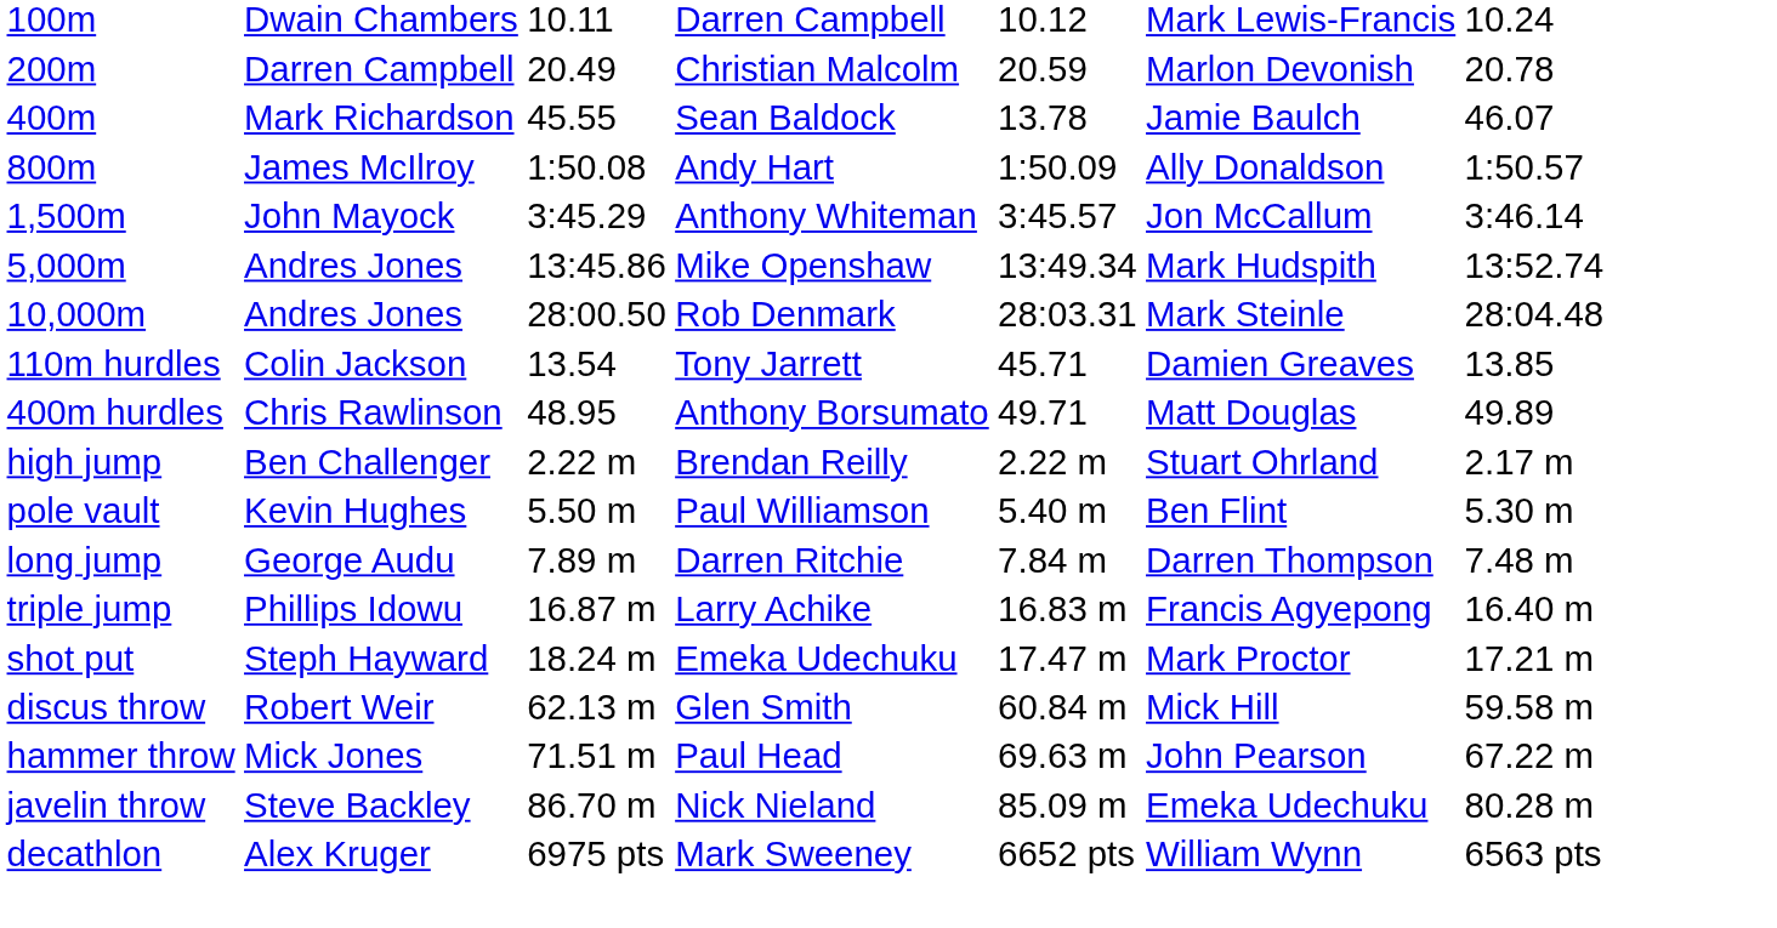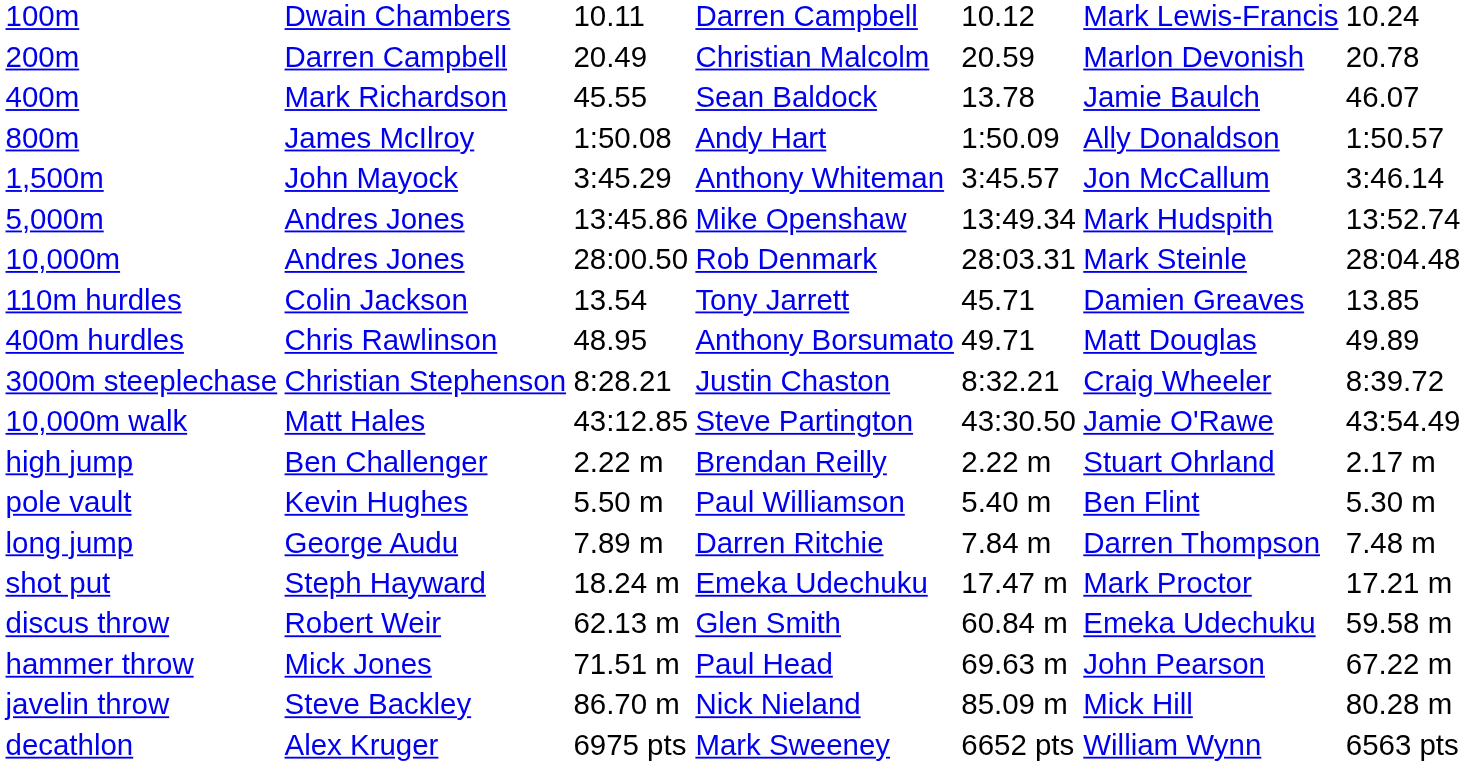+ row: 3000m steeplechase | Christian Stephenson | 8:28.21 | Justin Chaston | 8:32.21 | Craig Wheeler | 8:39.72
+ row: 10,000m walk | Matt Hales | 43:12.85 | Steve Partington | 43:30.50 | Jamie O'Rawe | 43:54.49
- row: triple jump | Phillips Idowu | 16.87 m | Larry Achike | 16.83 m | Francis Agyepong | 16.40 m
discus throw | column 6: Mick Hill -> Emeka Udechuku
javelin throw | column 6: Emeka Udechuku -> Mick Hill
